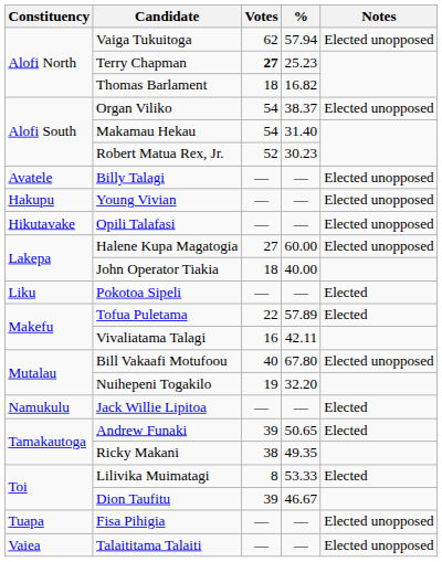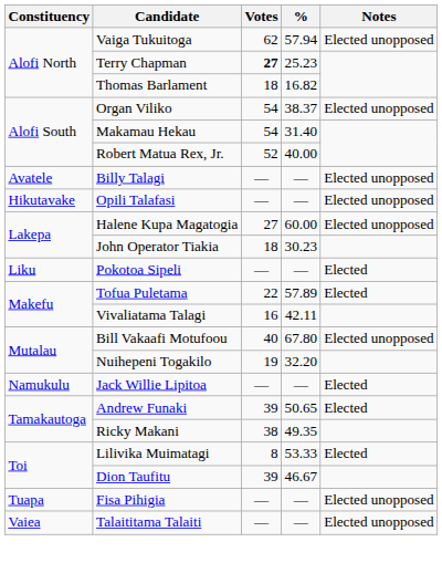Robert Matua Rex, Jr. | %: 30.23 -> 40.00
- row: Hakupu | Young Vivian | — | — | Elected unopposed
John Operator Tiakia | %: 40.00 -> 30.23
